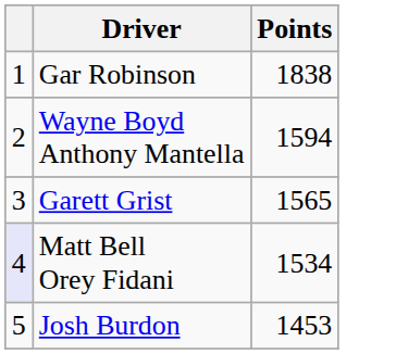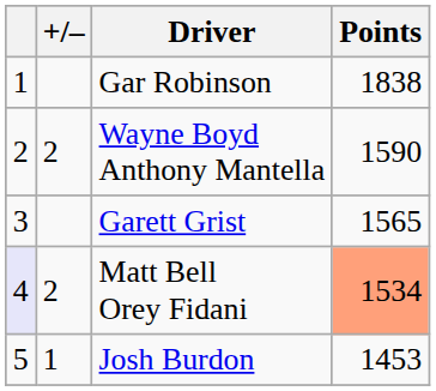+ column: +/– | 2 | 2 | 1
Wayne Boyd Anthony Mantella | Points: 1594 -> 1590
Matt Bell Orey Fidani | Points: no background -> lightsalmon background
